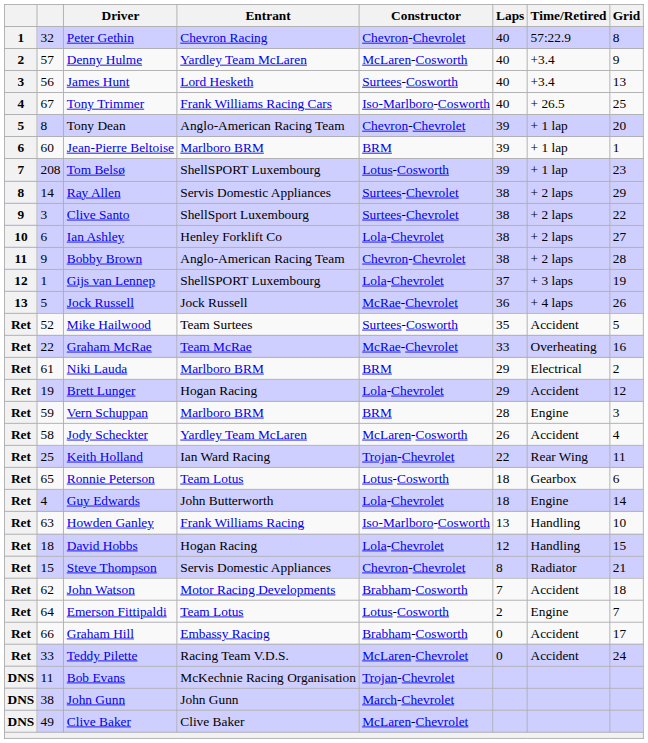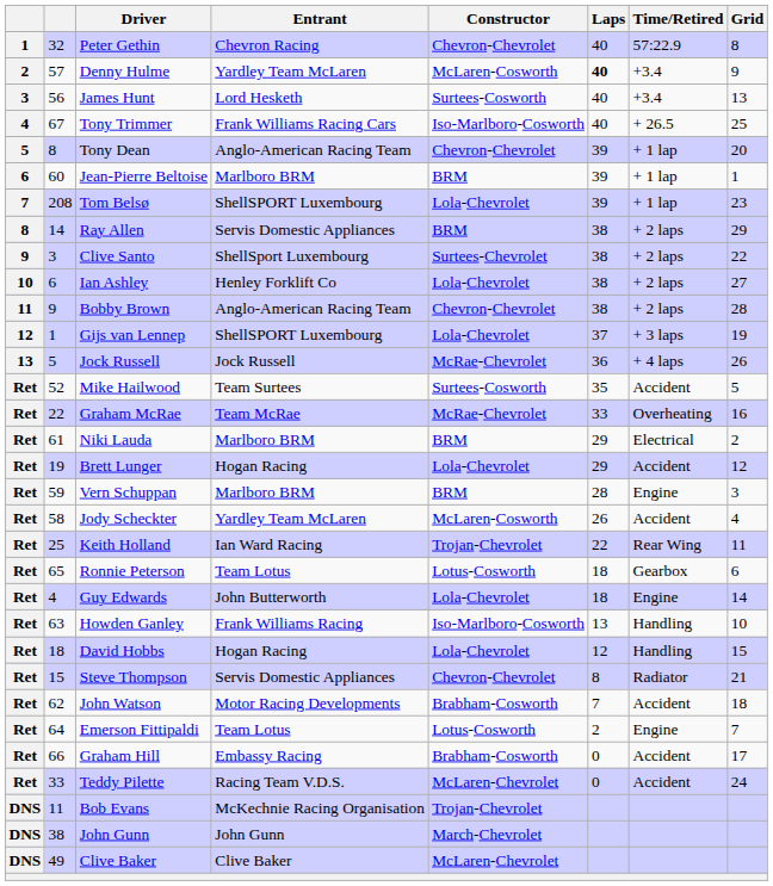Denny Hulme | Laps: normal -> bold
Tom Belsø | Constructor: Lotus-Cosworth -> Lola-Chevrolet
Ray Allen | Constructor: Surtees-Chevrolet -> BRM
